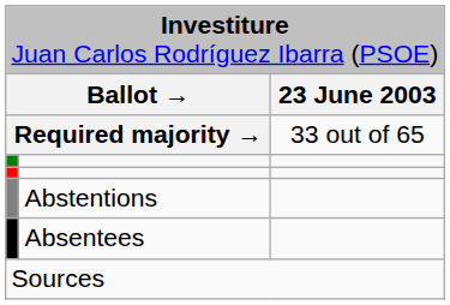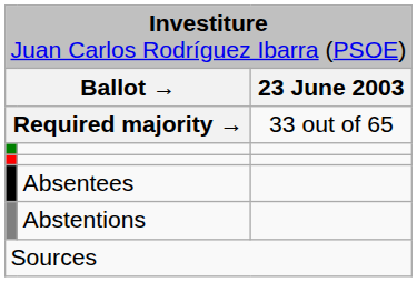rows swapped: Abstentions <-> Absentees
